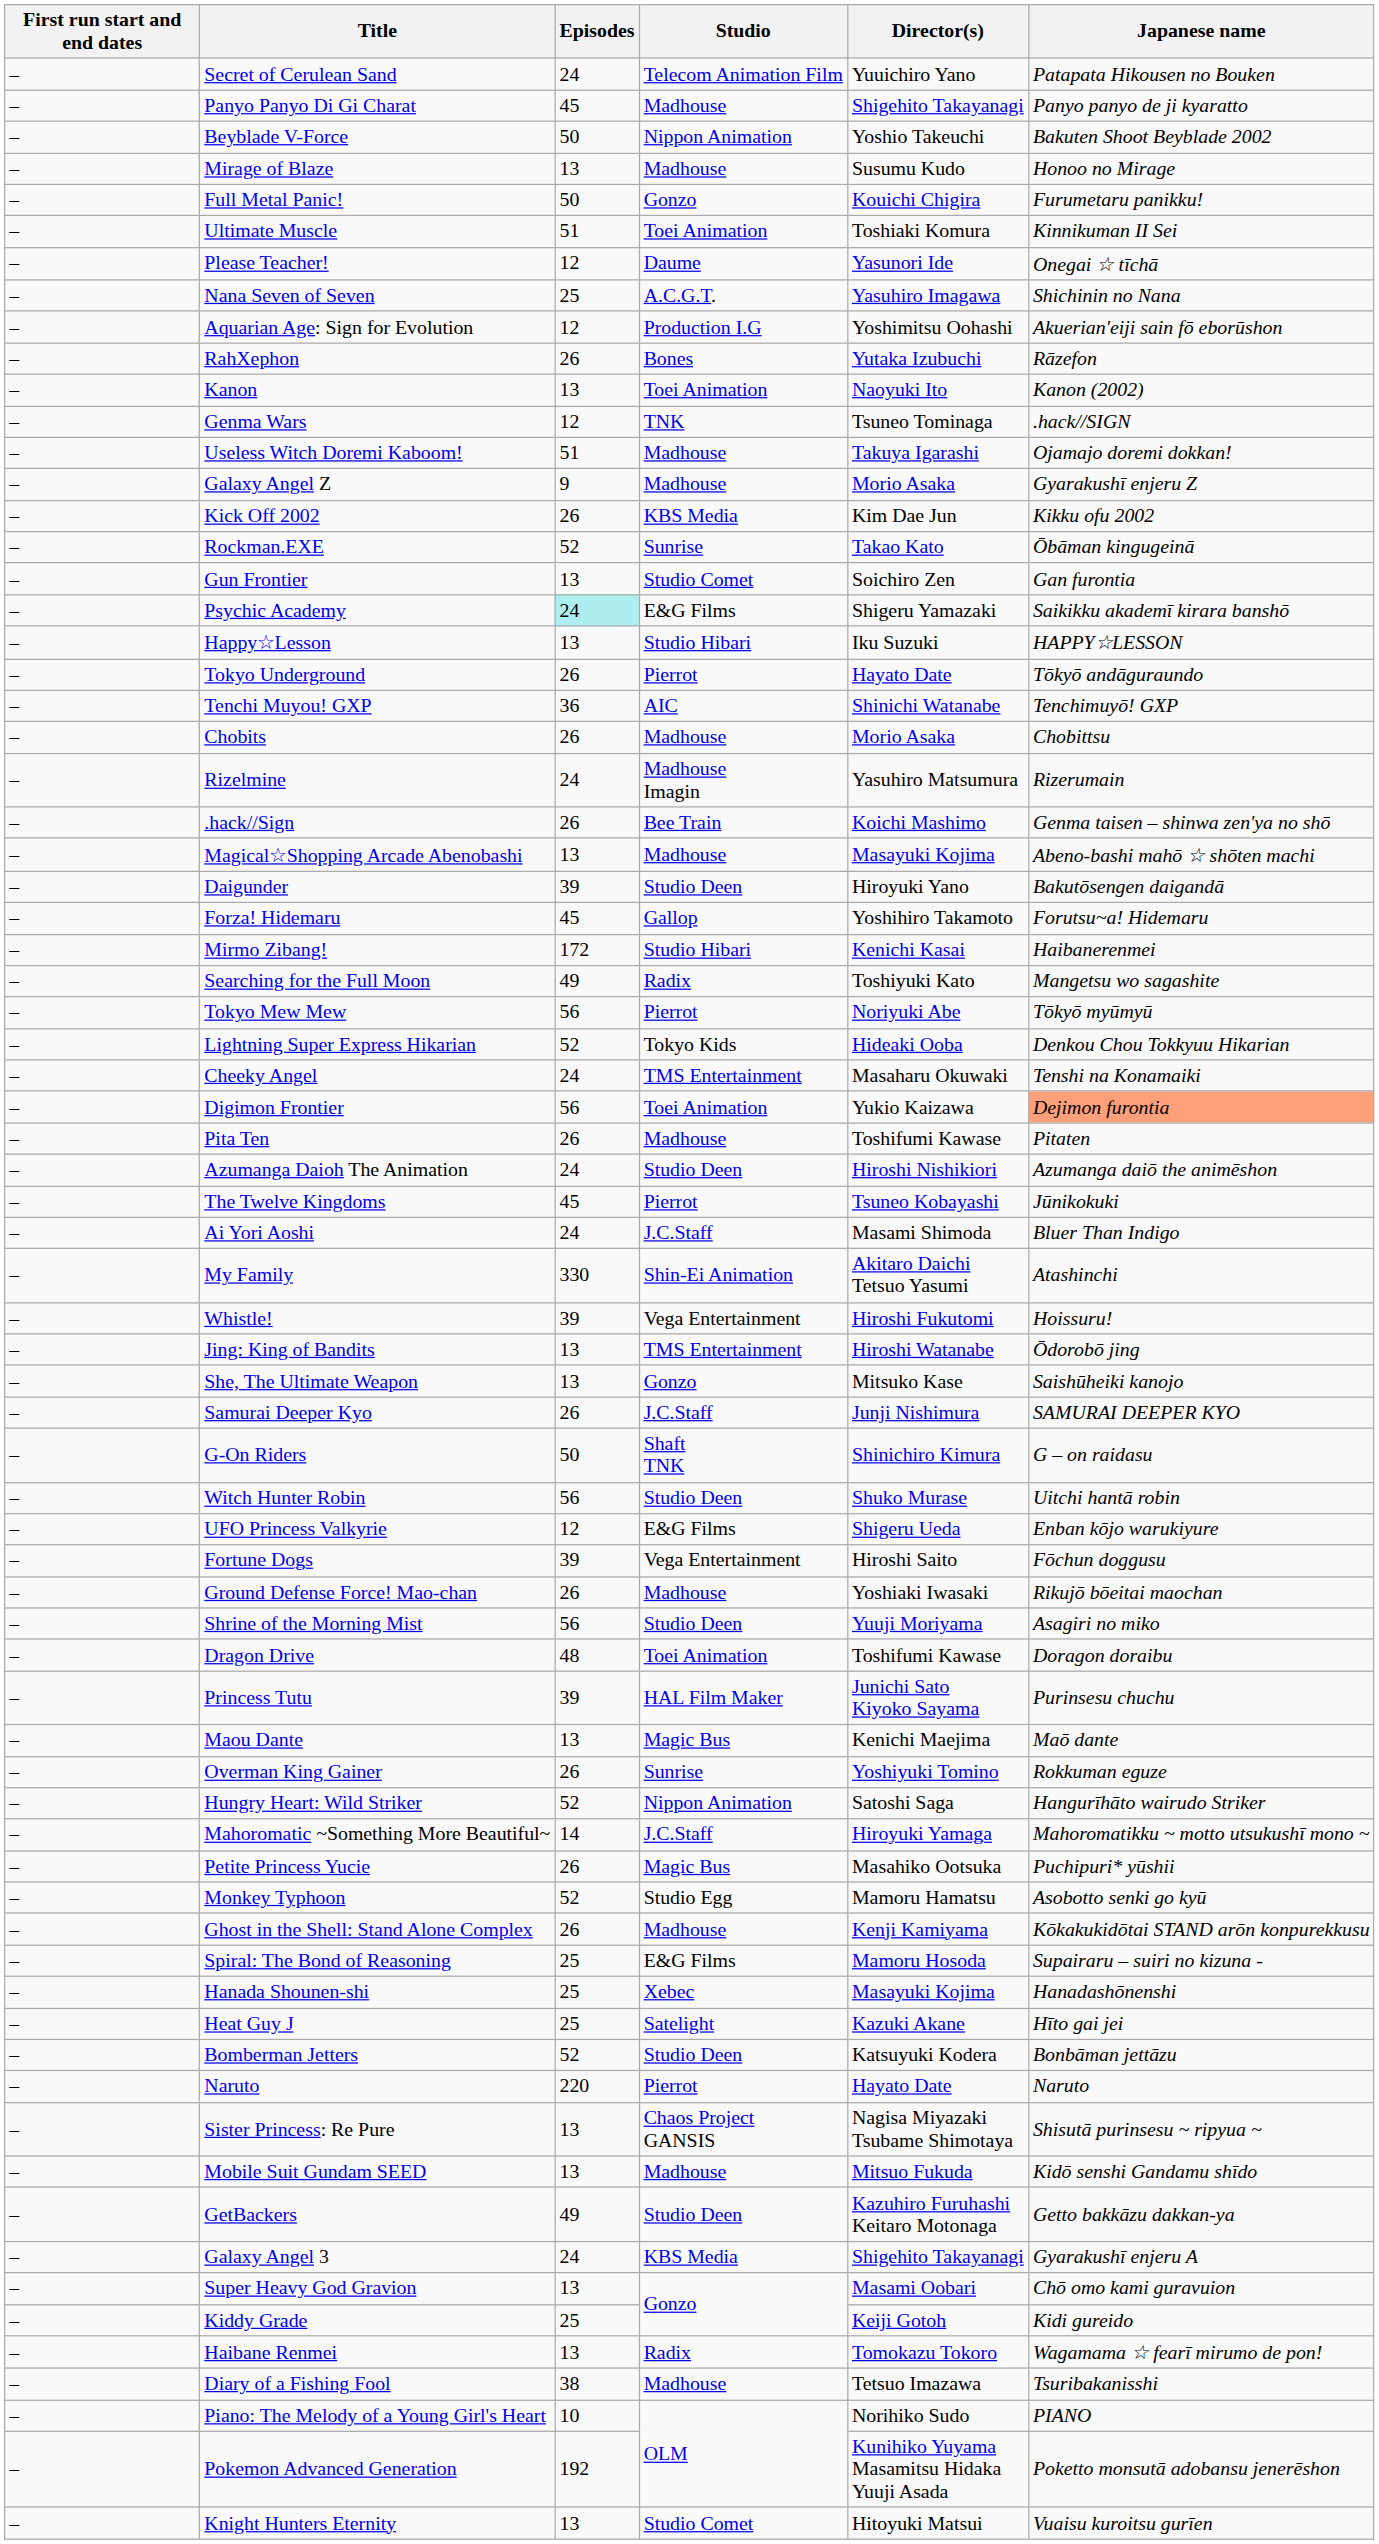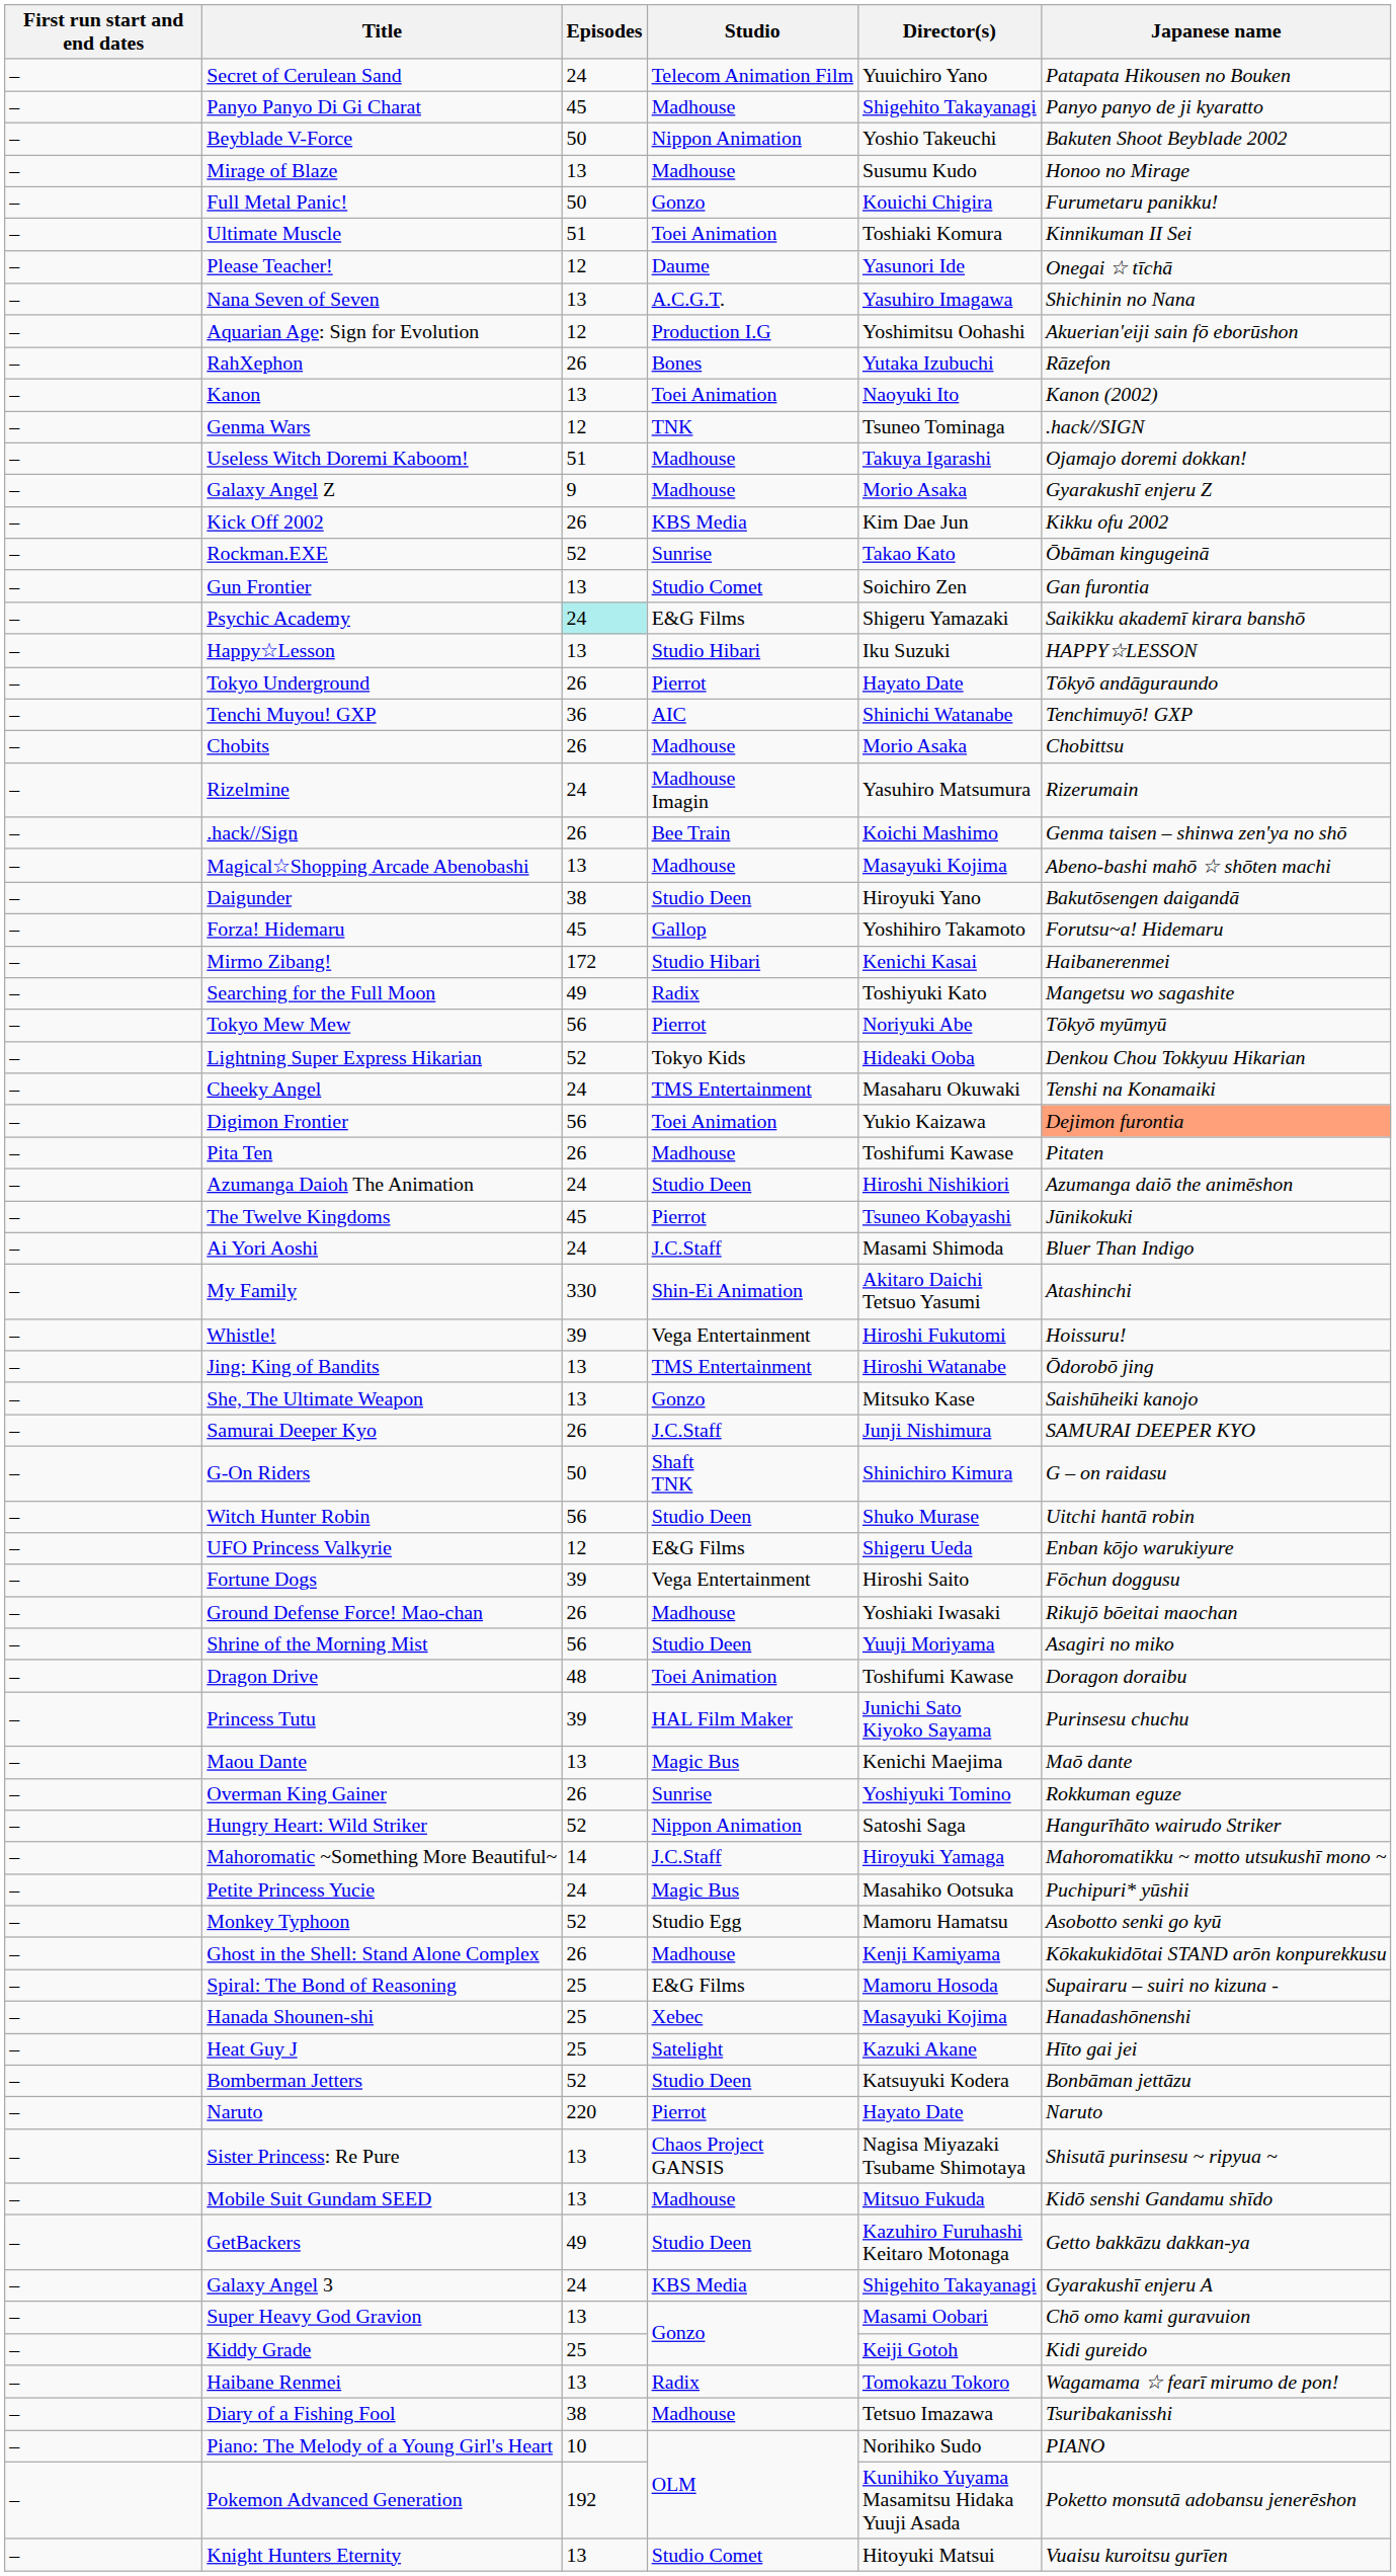Nana Seven of Seven | Episodes: 25 -> 13
Daigunder | Episodes: 39 -> 38
Petite Princess Yucie | Episodes: 26 -> 24
